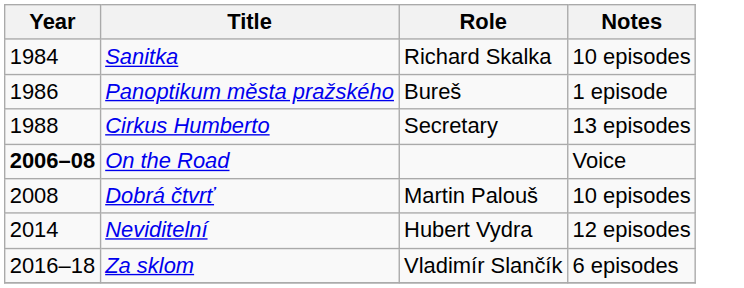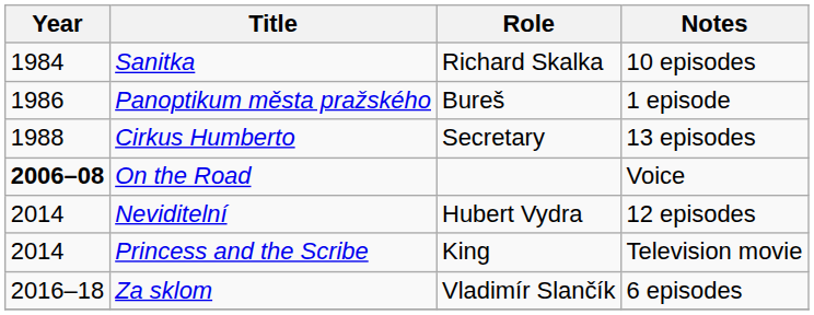- row: 2008 | Dobrá čtvrť | Martin Palouš | 10 episodes
+ row: 2014 | Princess and the Scribe | King | Television movie
